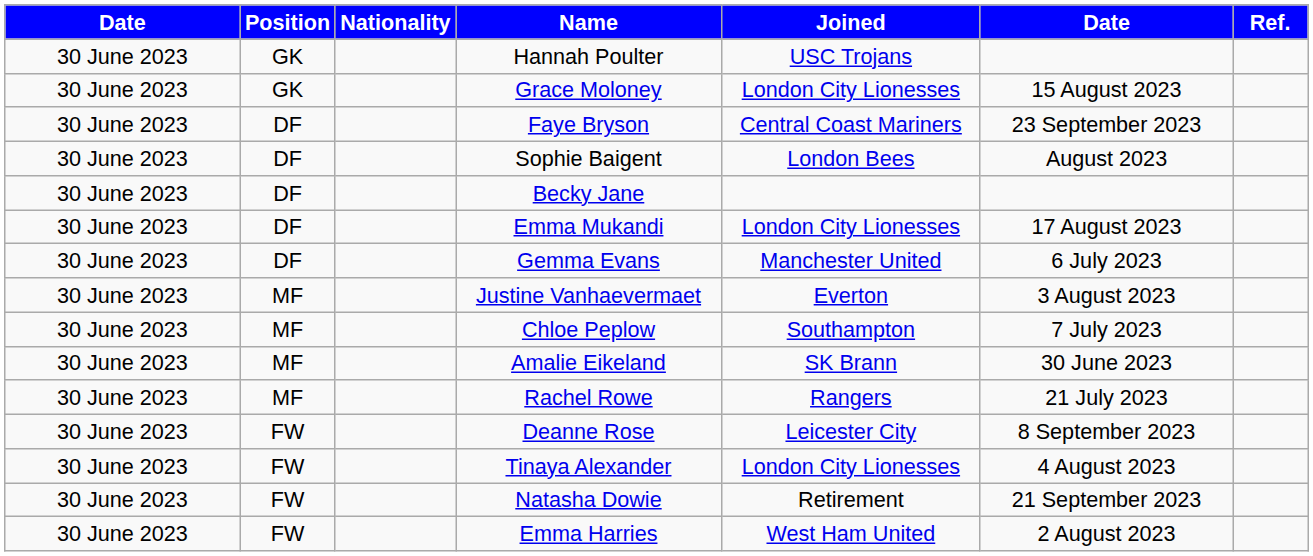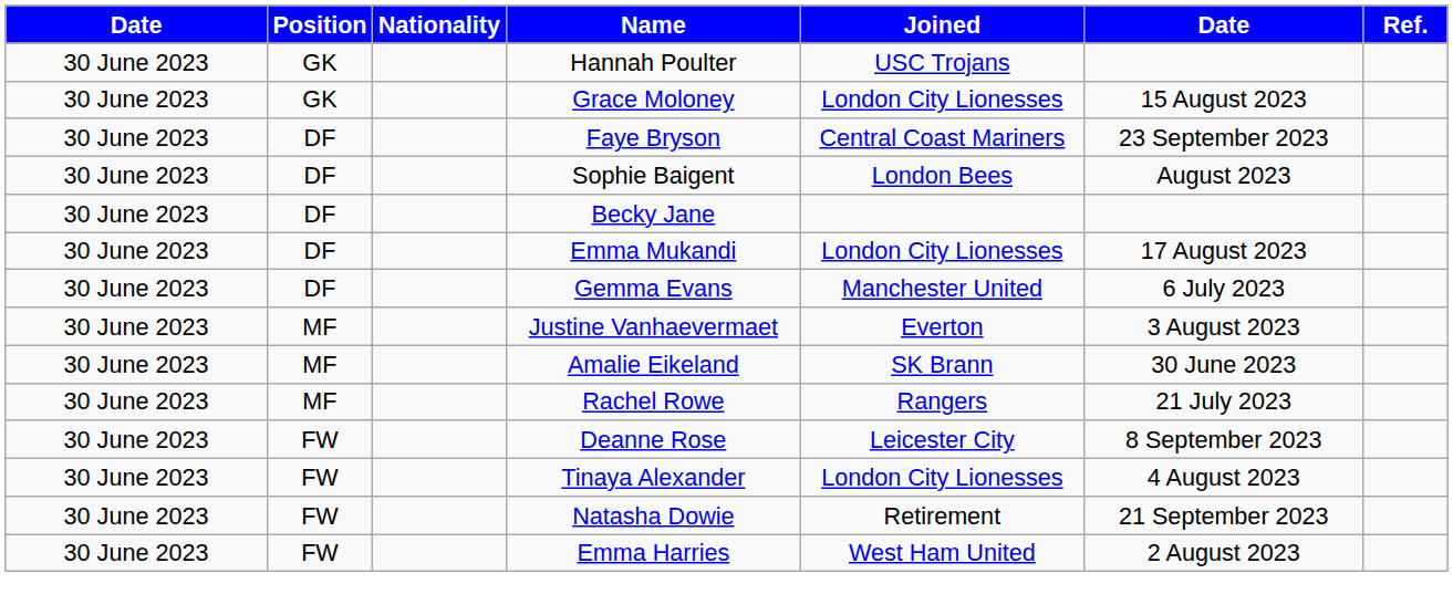- row: 30 June 2023 | MF | Chloe Peplow | Southampton | 7 July 2023
